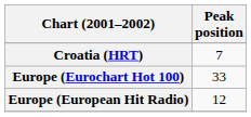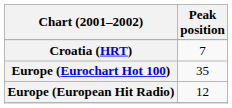Europe (Eurochart Hot 100) | Peak position: 33 -> 35
